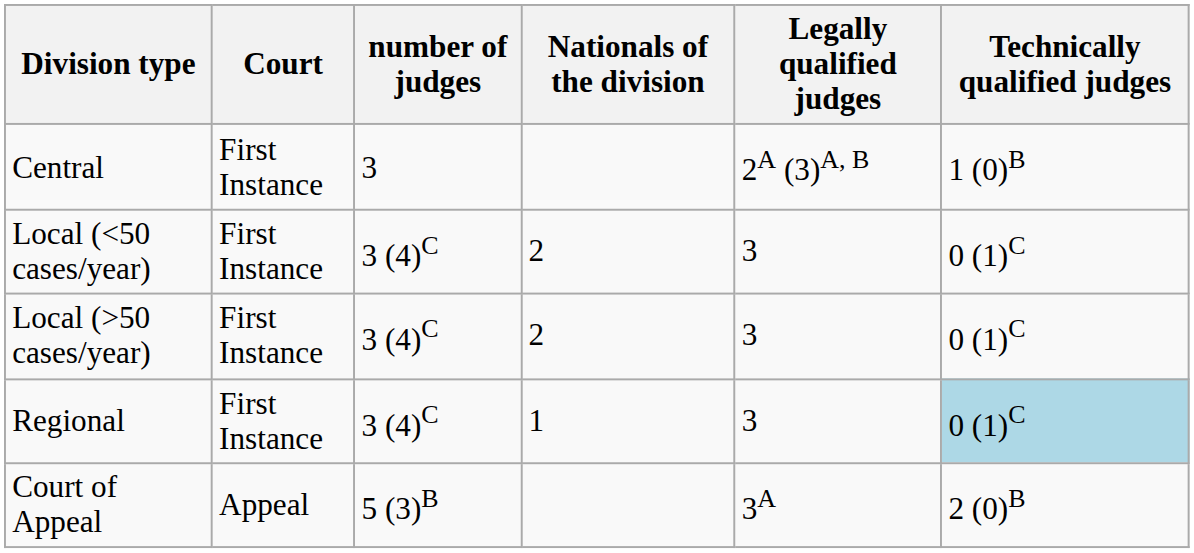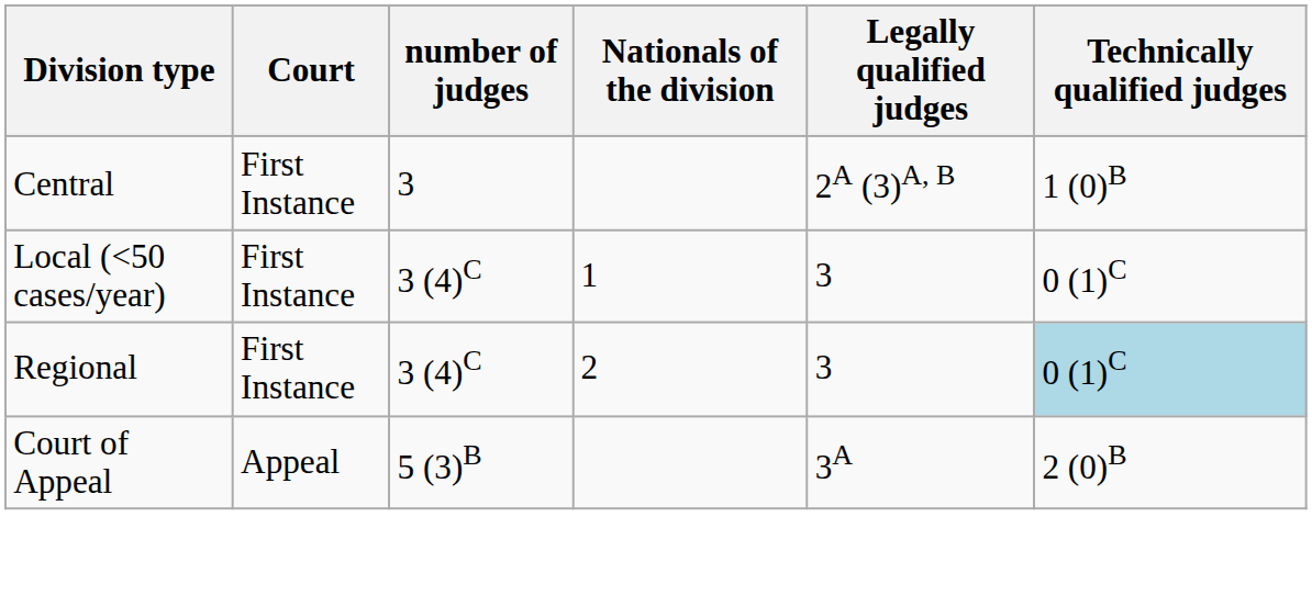Local (<50 cases/year) | Nationals of the division: 2 -> 1
- row: Local (>50 cases/year) | First Instance | 3 (4)C | 2 | 3 | 0 (1)C
Regional | Nationals of the division: 1 -> 2
